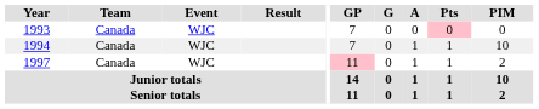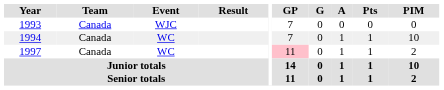1993 | Pts: pink background -> no background
1994 | Event: WJC -> WC
1997 | Event: WJC -> WC
